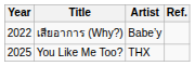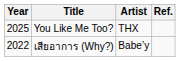rows swapped: เสียอาการ (Why?) <-> You Like Me Too?
